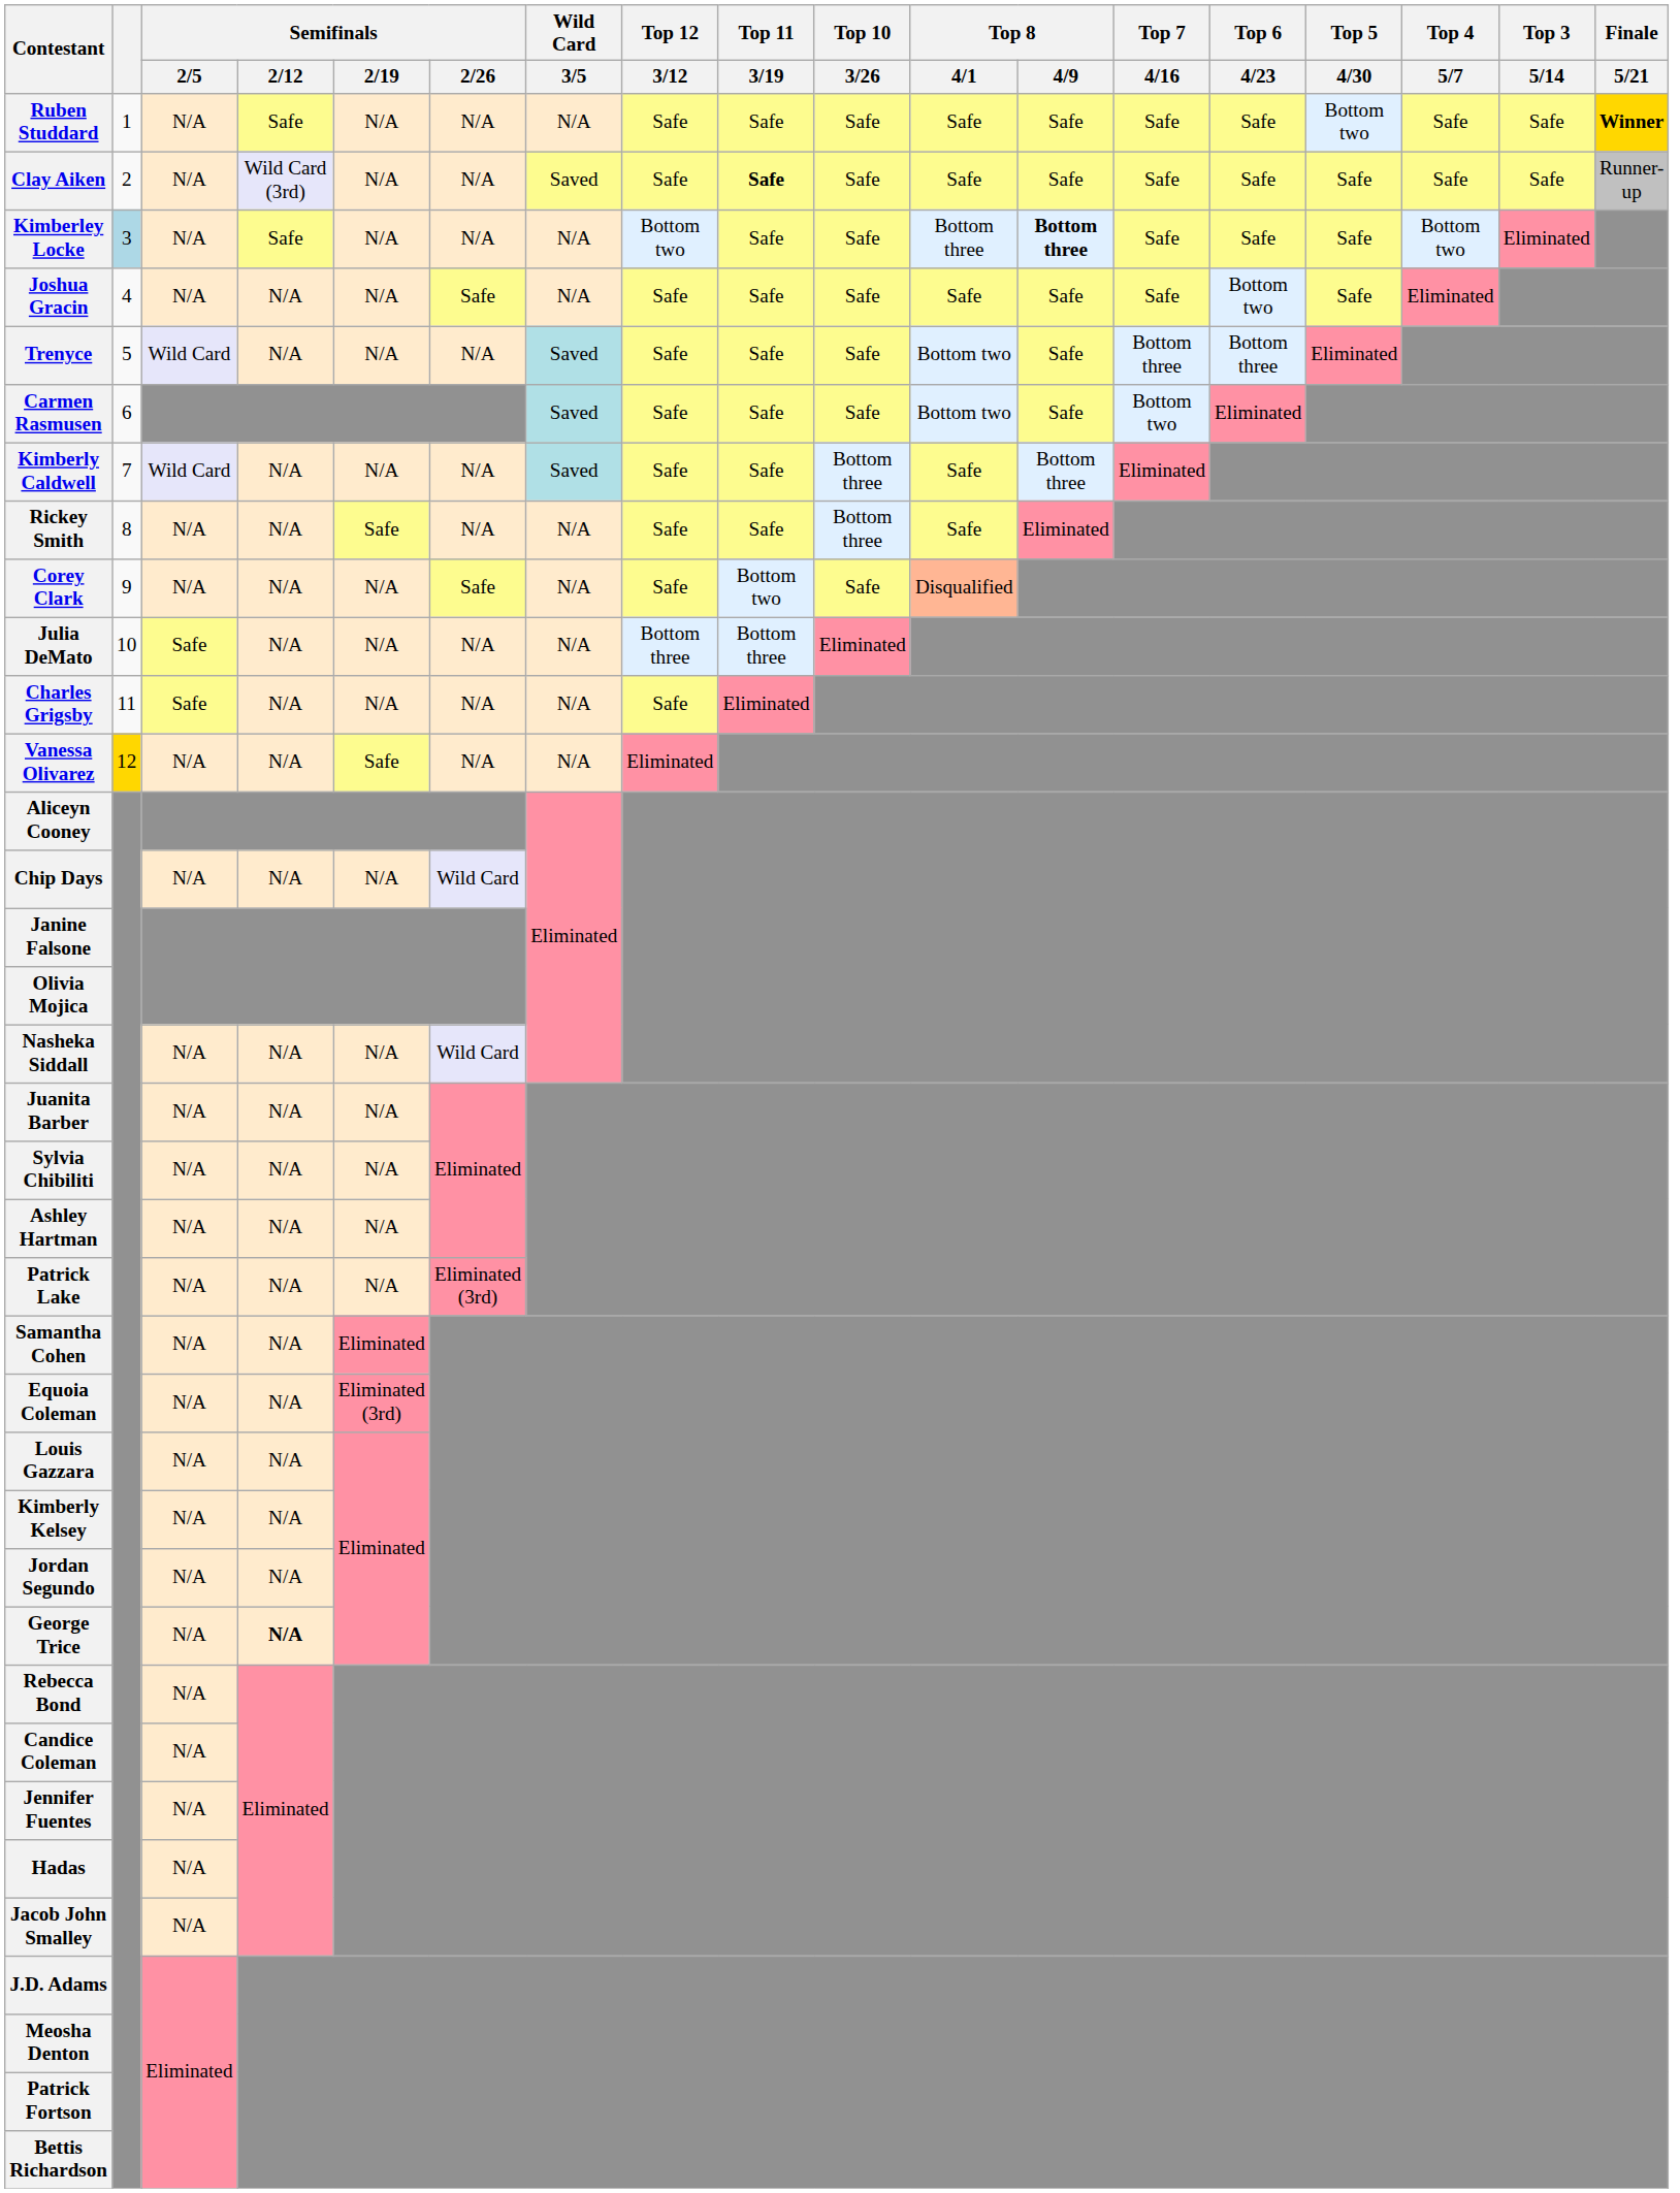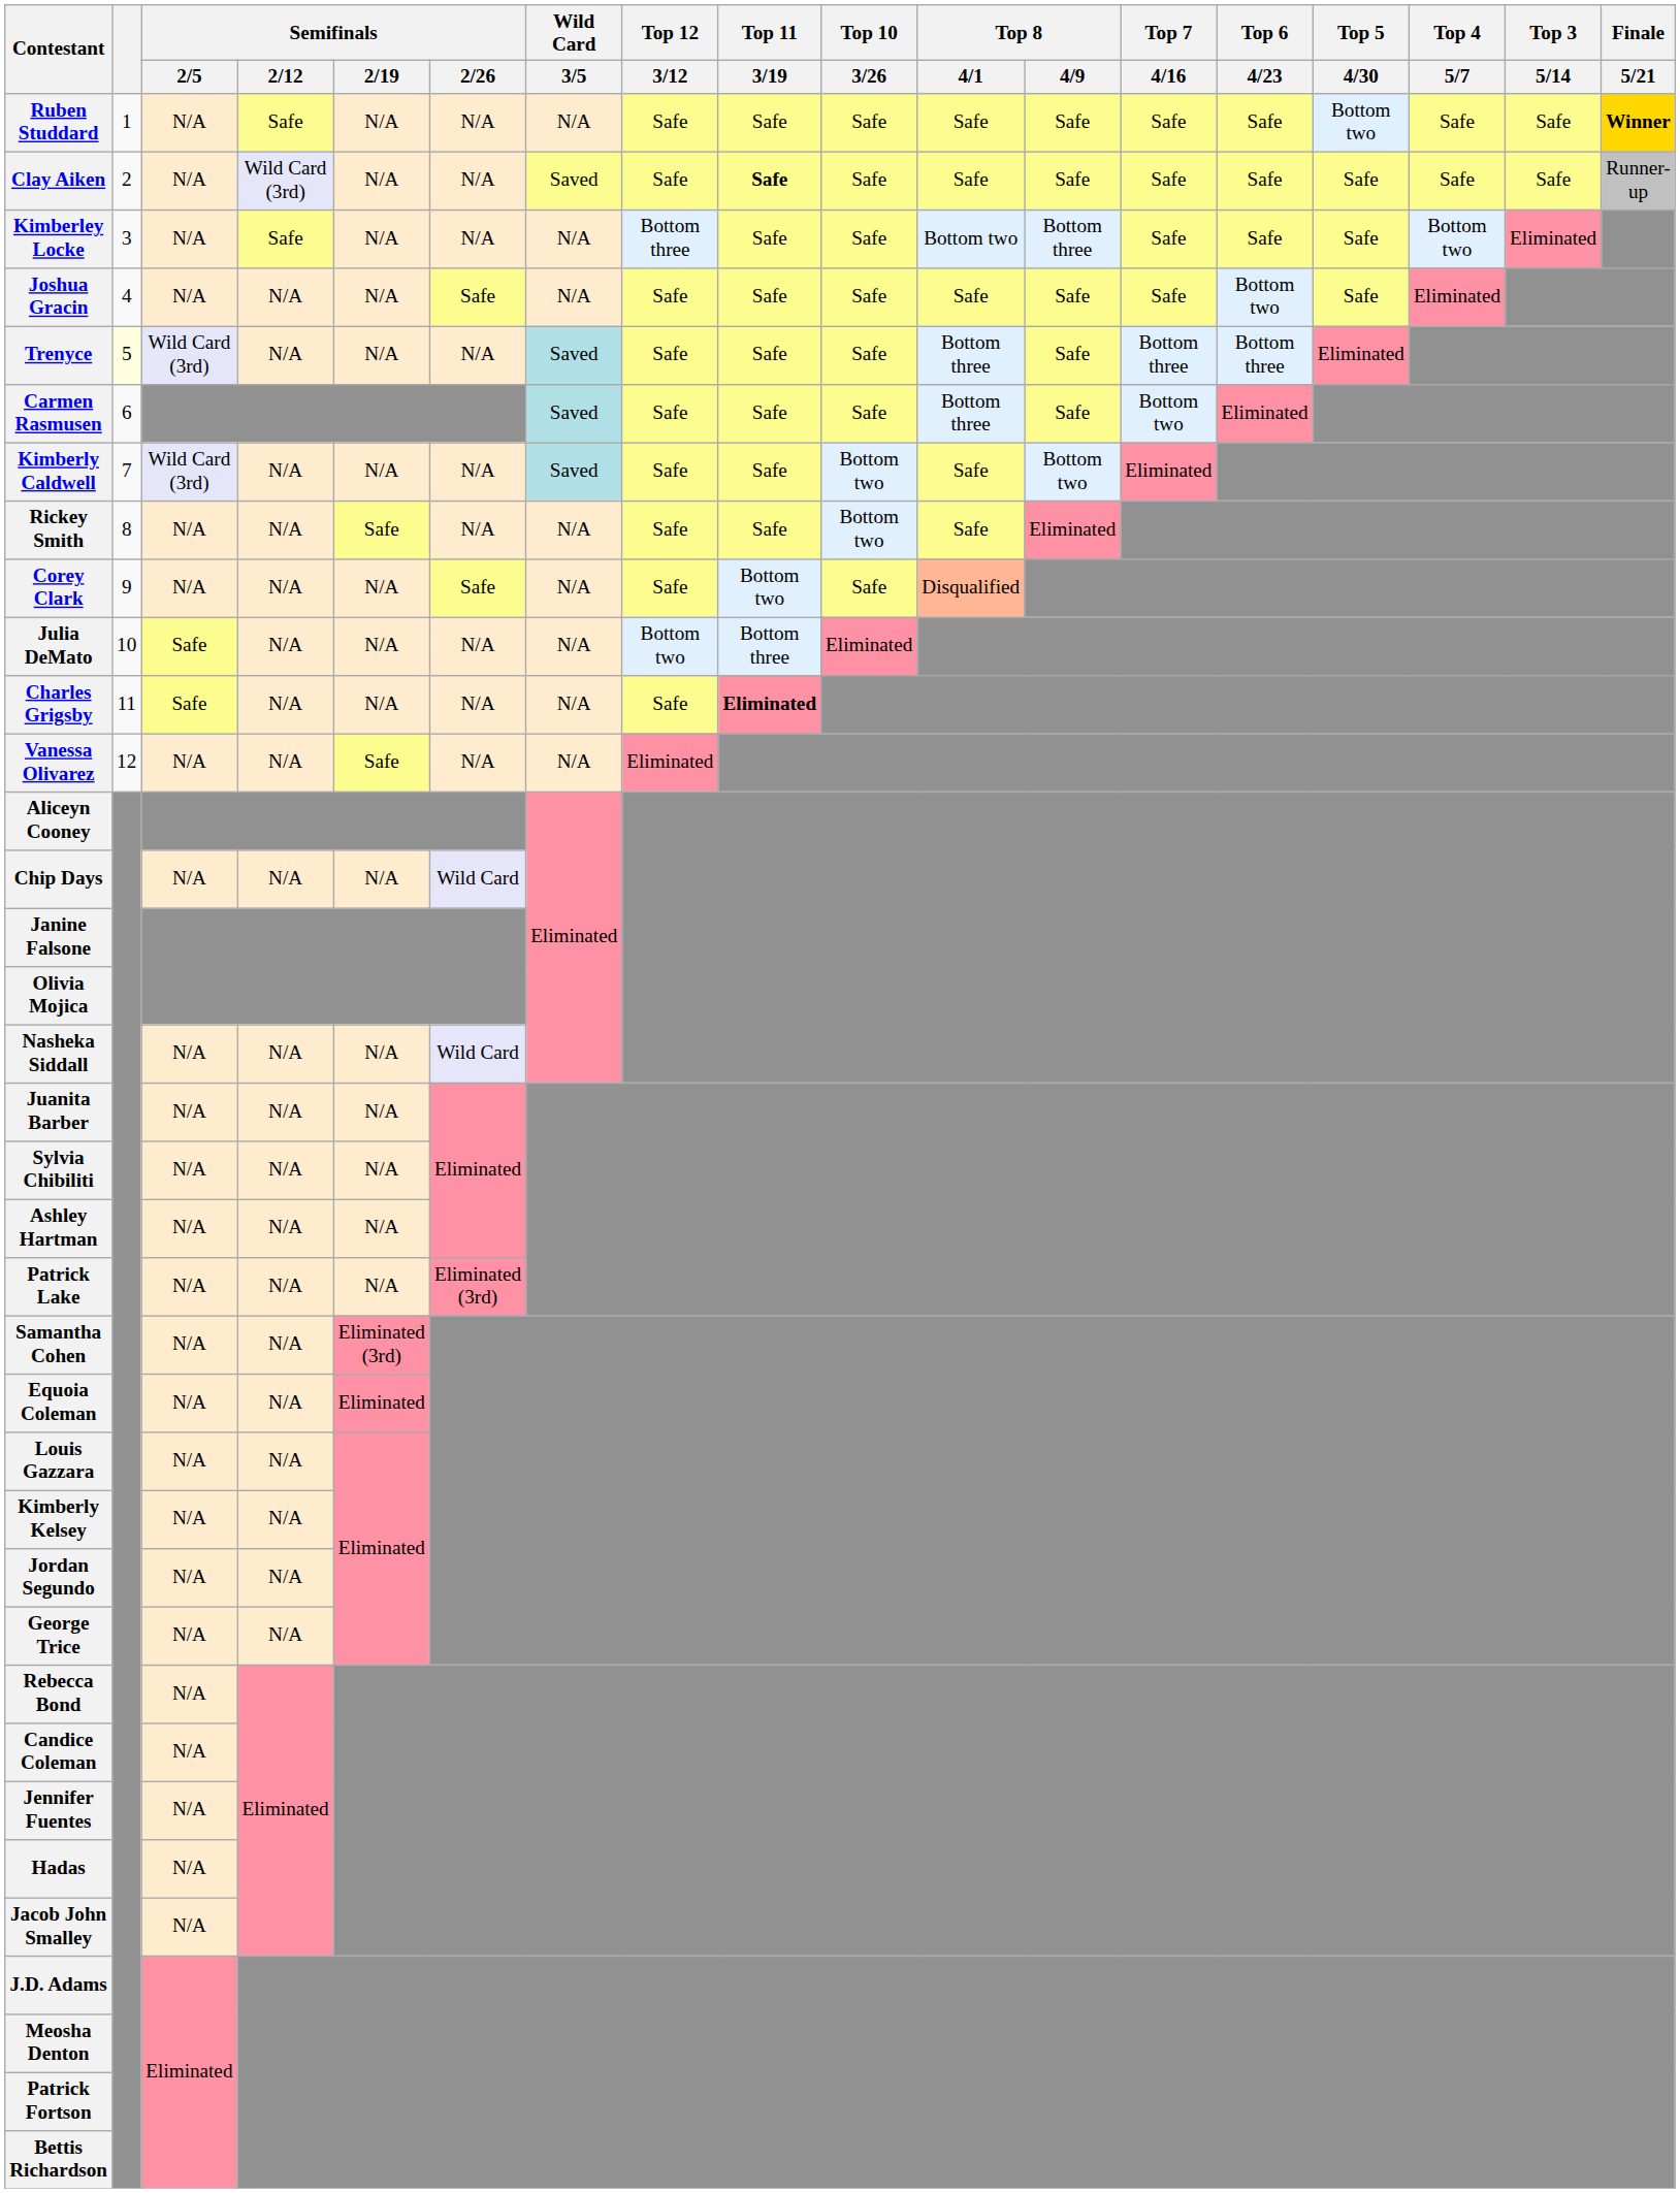Kimberley Locke | column 2: lightblue background -> no background
Kimberley Locke | Top 12 / 3/12: Bottom two -> Bottom three
Kimberley Locke | Top 8 / 4/1: Bottom three -> Bottom two
Kimberley Locke | Top 8 / 4/9: bold -> normal
Trenyce | column 2: no background -> lightyellow background
Trenyce | Semifinals / 2/5: Wild Card -> Wild Card (3rd)
Trenyce | Top 8 / 4/1: Bottom two -> Bottom three
Carmen Rasmusen | Top 8 / 4/1: Bottom two -> Bottom three
Kimberly Caldwell | Semifinals / 2/5: Wild Card -> Wild Card (3rd)
Kimberly Caldwell | Top 10 / 3/26: Bottom three -> Bottom two
Kimberly Caldwell | Top 8 / 4/9: Bottom three -> Bottom two
Rickey Smith | Top 10 / 3/26: Bottom three -> Bottom two
Julia DeMato | Top 12 / 3/12: Bottom three -> Bottom two
Charles Grigsby | Top 11 / 3/19: normal -> bold
Vanessa Olivarez | column 2: gold background -> no background
Samantha Cohen | Semifinals / 2/19: Eliminated -> Eliminated (3rd)
Equoia Coleman | Semifinals / 2/19: Eliminated (3rd) -> Eliminated
George Trice | Semifinals / 2/12: bold -> normal
